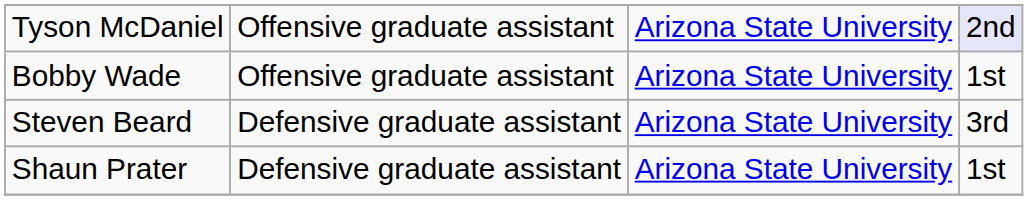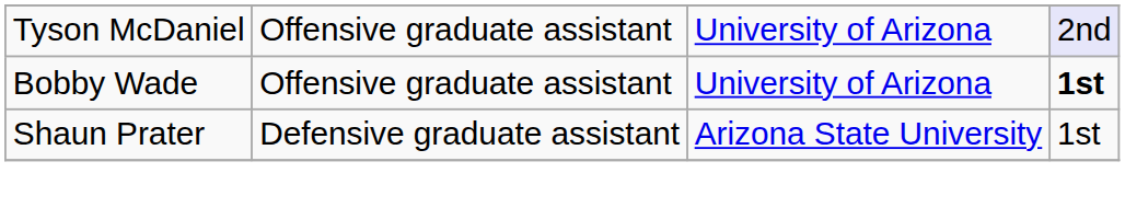Tyson McDaniel | column 3: Arizona State University -> University of Arizona
Bobby Wade | column 3: Arizona State University -> University of Arizona
Bobby Wade | column 4: normal -> bold
- row: Steven Beard | Defensive graduate assistant | Arizona State University | 3rd
